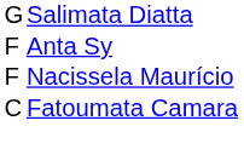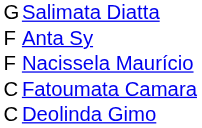+ row: C | Deolinda Gimo
